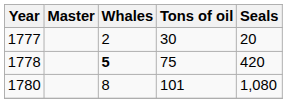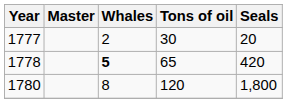1778 | Tons of oil: 75 -> 65
1780 | Tons of oil: 101 -> 120
1780 | Seals: 1,080 -> 1,800
